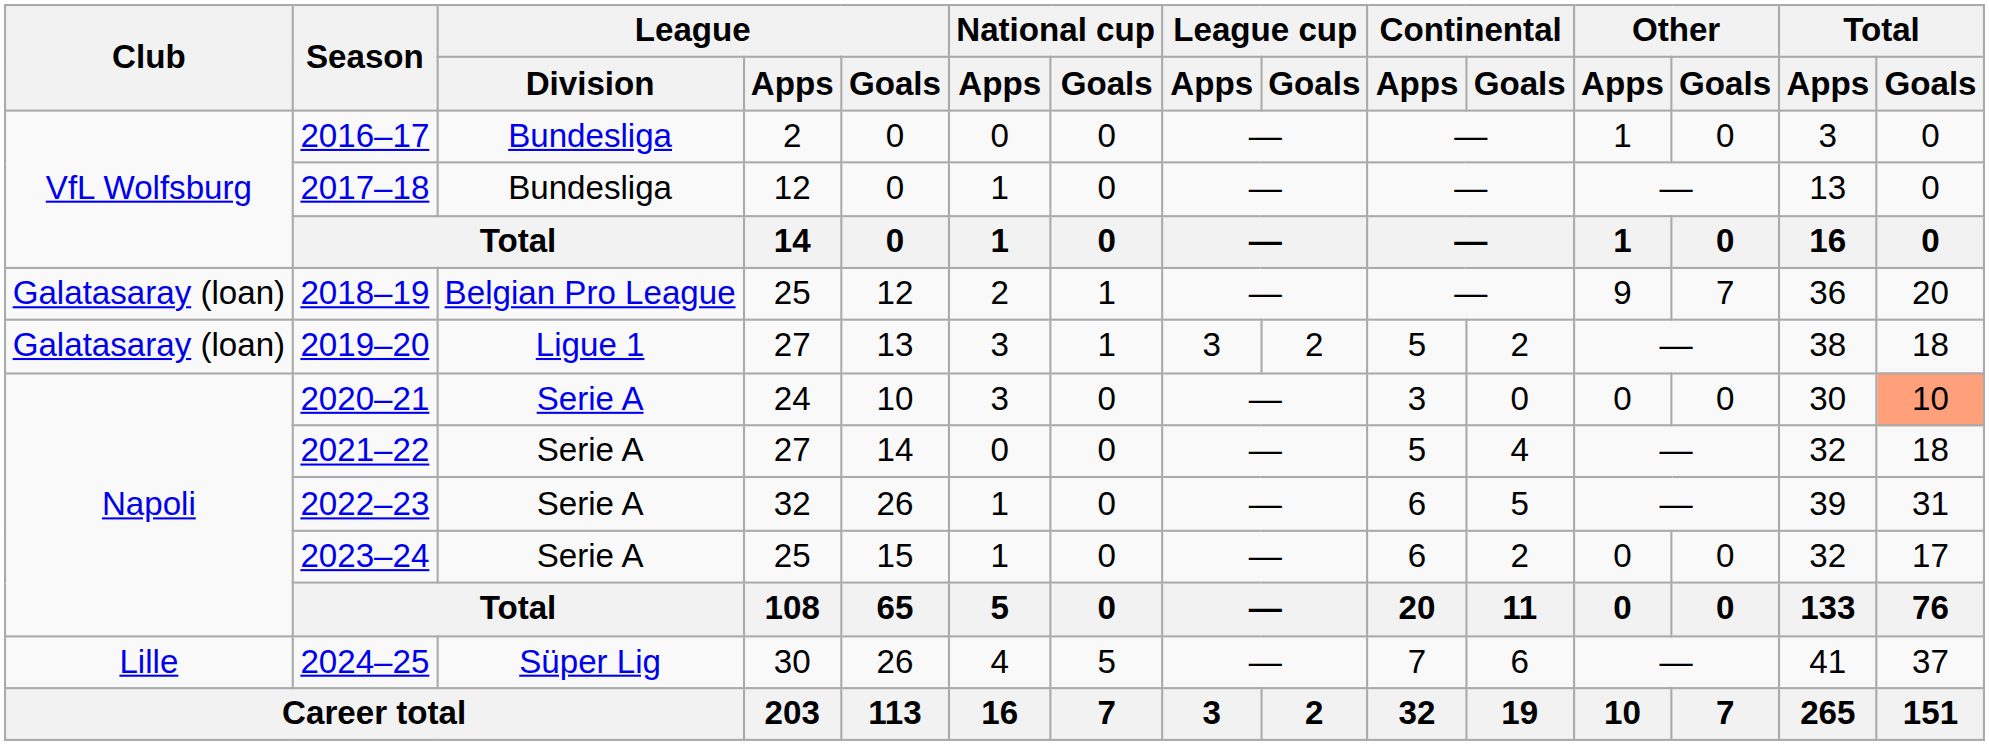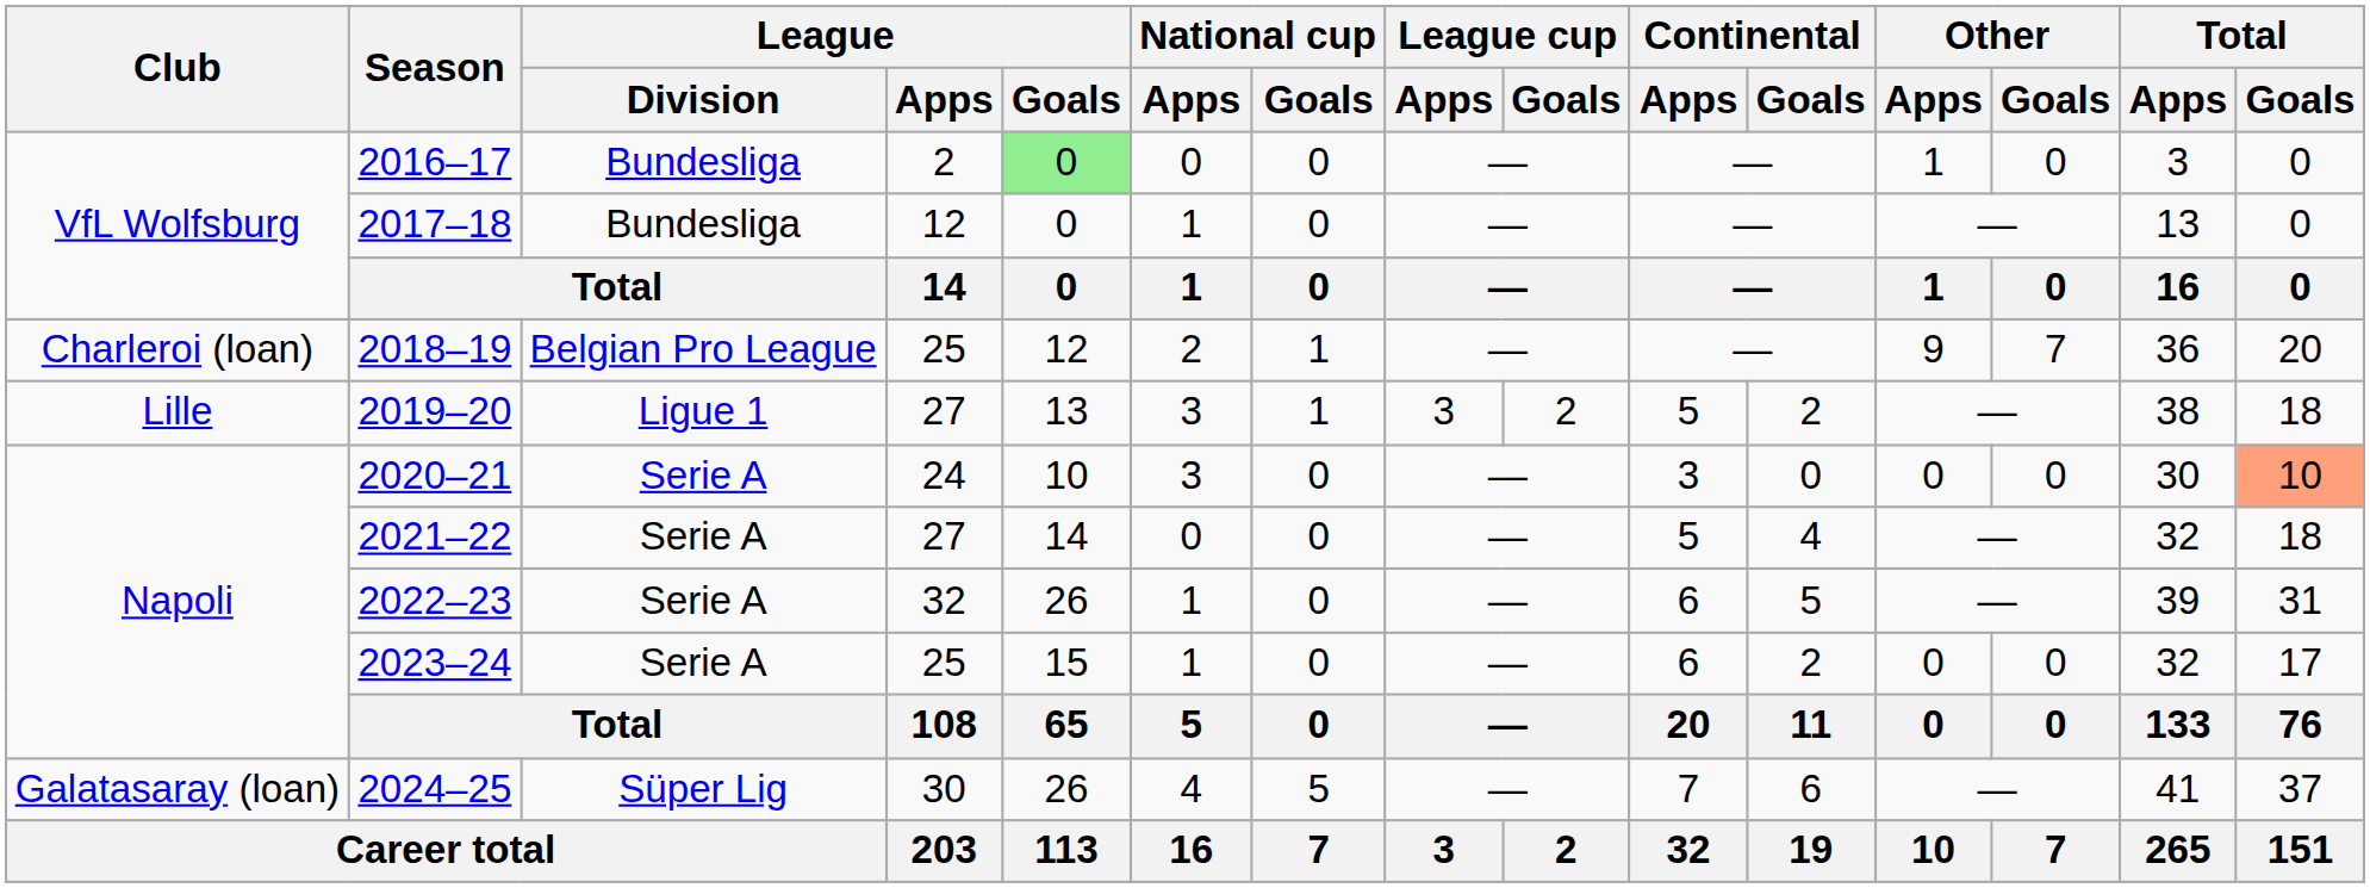2016–17 | League / Goals: no background -> lightgreen background
2018–19 | Club: Galatasaray (loan) -> Charleroi (loan)
2019–20 | Club: Galatasaray (loan) -> Lille
2024–25 | Club: Lille -> Galatasaray (loan)
